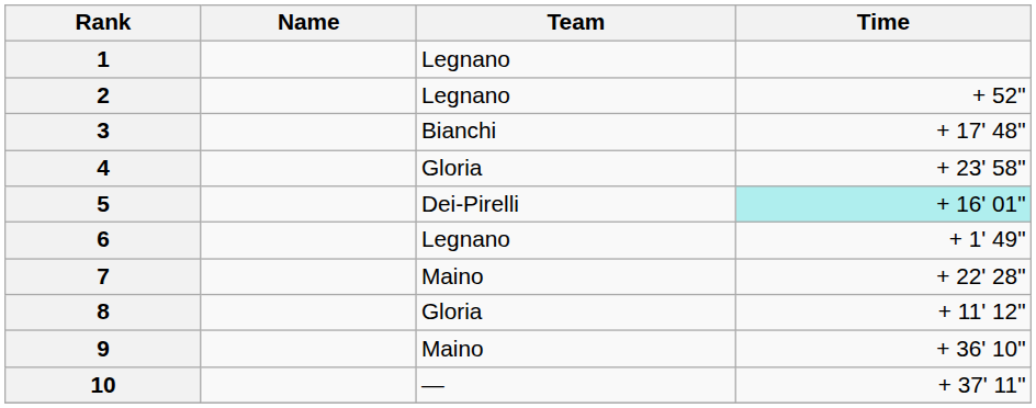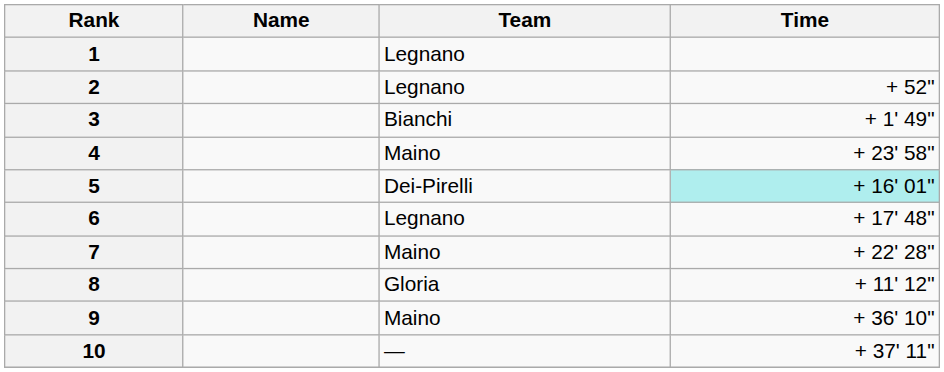3 | Time: + 17' 48" -> + 1' 49"
4 | Team: Gloria -> Maino
6 | Time: + 1' 49" -> + 17' 48"
